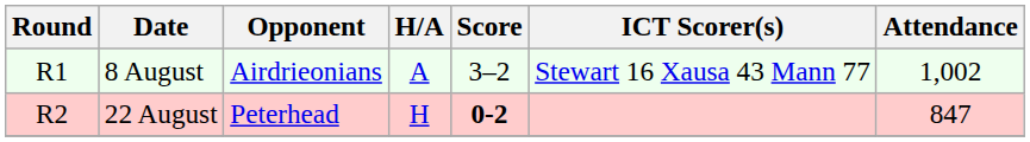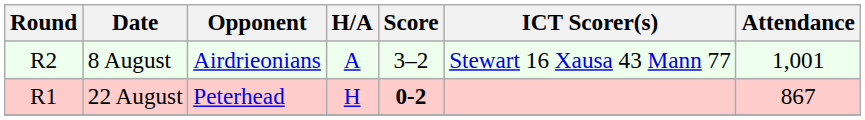8 August | Round: R1 -> R2
8 August | Attendance: 1,002 -> 1,001
22 August | Round: R2 -> R1
22 August | Attendance: 847 -> 867
